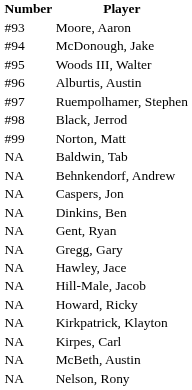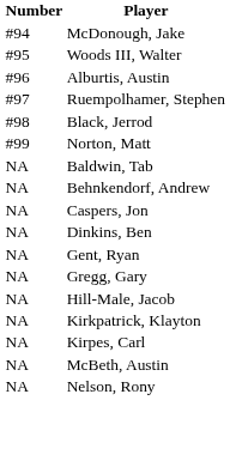- row: #93 | Moore, Aaron
- row: NA | Hawley, Jace
- row: NA | Howard, Ricky
